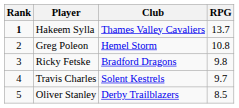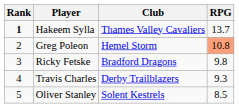Greg Poleon | RPG: no background -> lightsalmon background
Travis Charles | Club: Solent Kestrels -> Derby Trailblazers
Travis Charles | RPG: 9.7 -> 9.3
Oliver Stanley | Club: Derby Trailblazers -> Solent Kestrels
